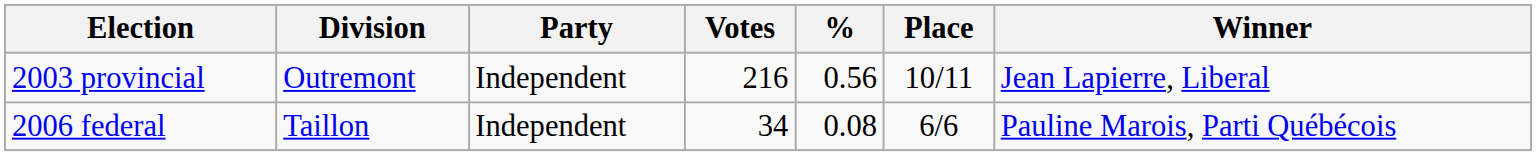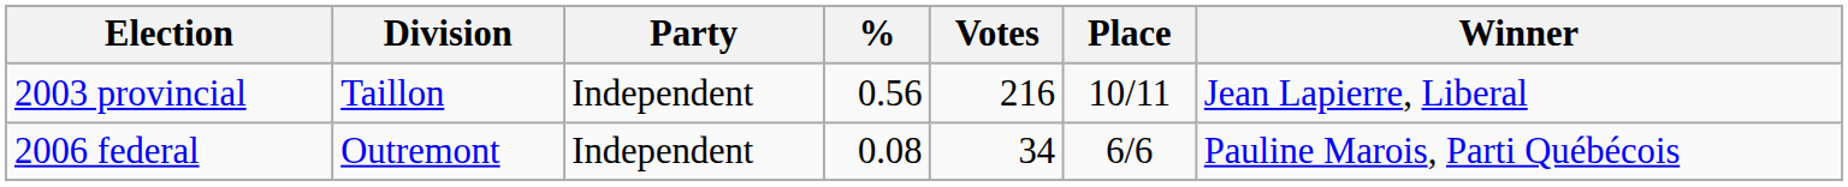columns swapped: Votes <-> %
2003 provincial | Division: Outremont -> Taillon
2006 federal | Division: Taillon -> Outremont
